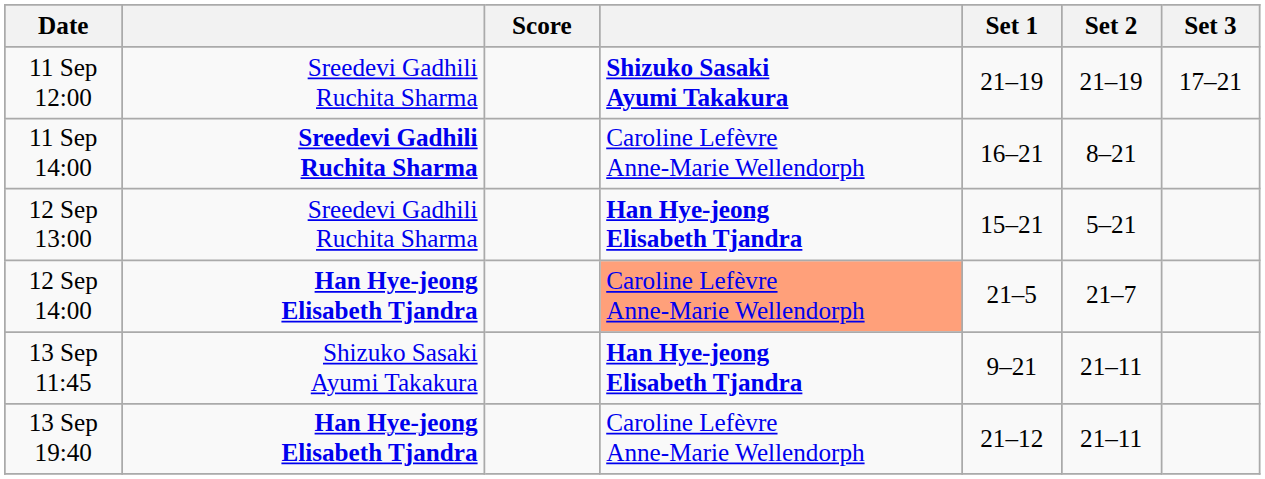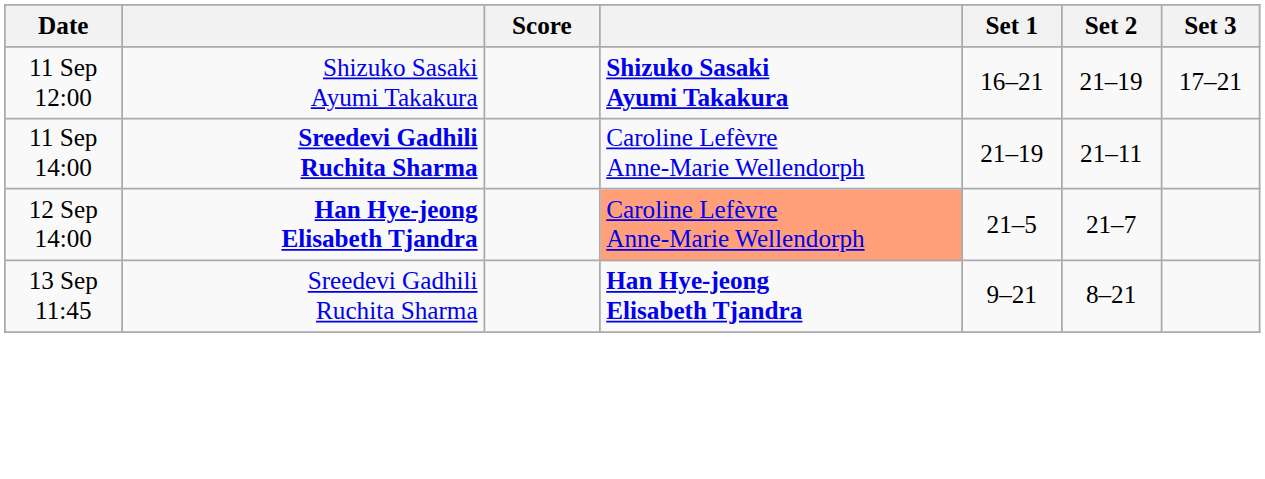11 Sep 12:00 | column 2: Sreedevi Gadhili Ruchita Sharma -> Shizuko Sasaki Ayumi Takakura
11 Sep 12:00 | Set 1: 21–19 -> 16–21
11 Sep 14:00 | Set 1: 16–21 -> 21–19
11 Sep 14:00 | Set 2: 8–21 -> 21–11
- row: 12 Sep 13:00 | Sreedevi Gadhili Ruchita Sharma | Han Hye-jeong Elisabeth Tjandra | 15–21 | 5–21
13 Sep 11:45 | column 2: Shizuko Sasaki Ayumi Takakura -> Sreedevi Gadhili Ruchita Sharma
13 Sep 11:45 | Set 2: 21–11 -> 8–21
- row: 13 Sep 19:40 | Han Hye-jeong Elisabeth Tjandra | Caroline Lefèvre Anne-Marie Wellendorph | 21–12 | 21–11
